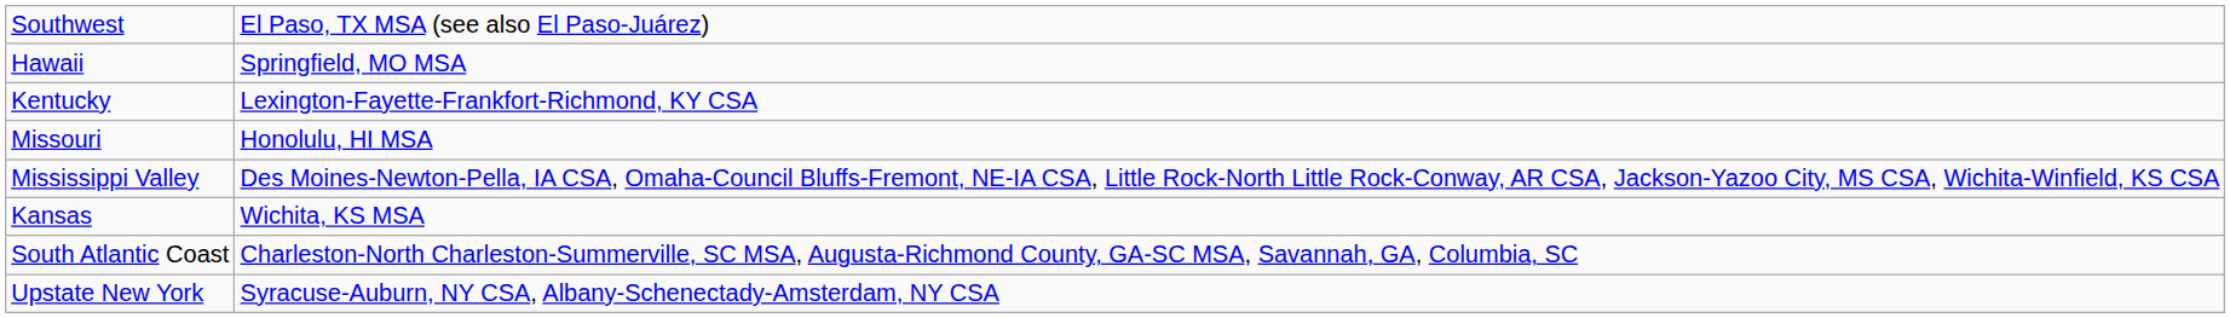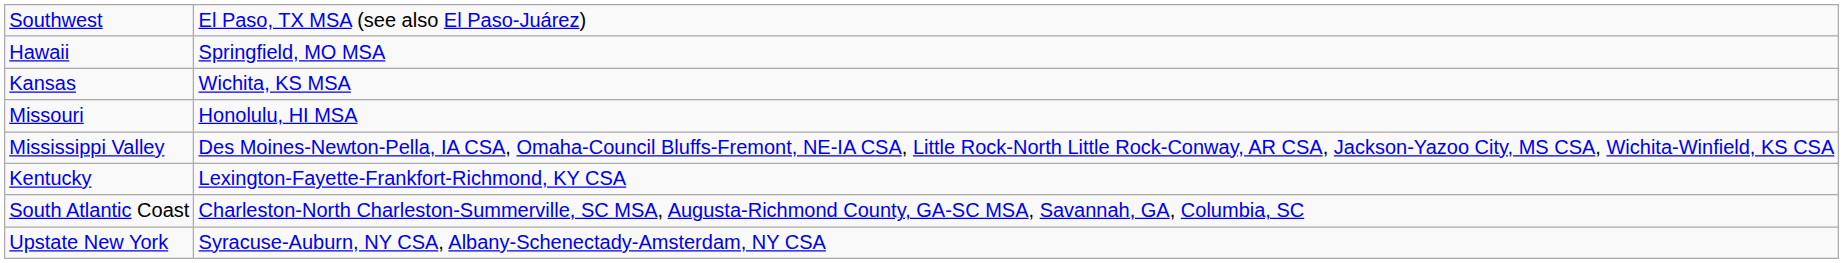rows swapped: Kansas <-> Kentucky
